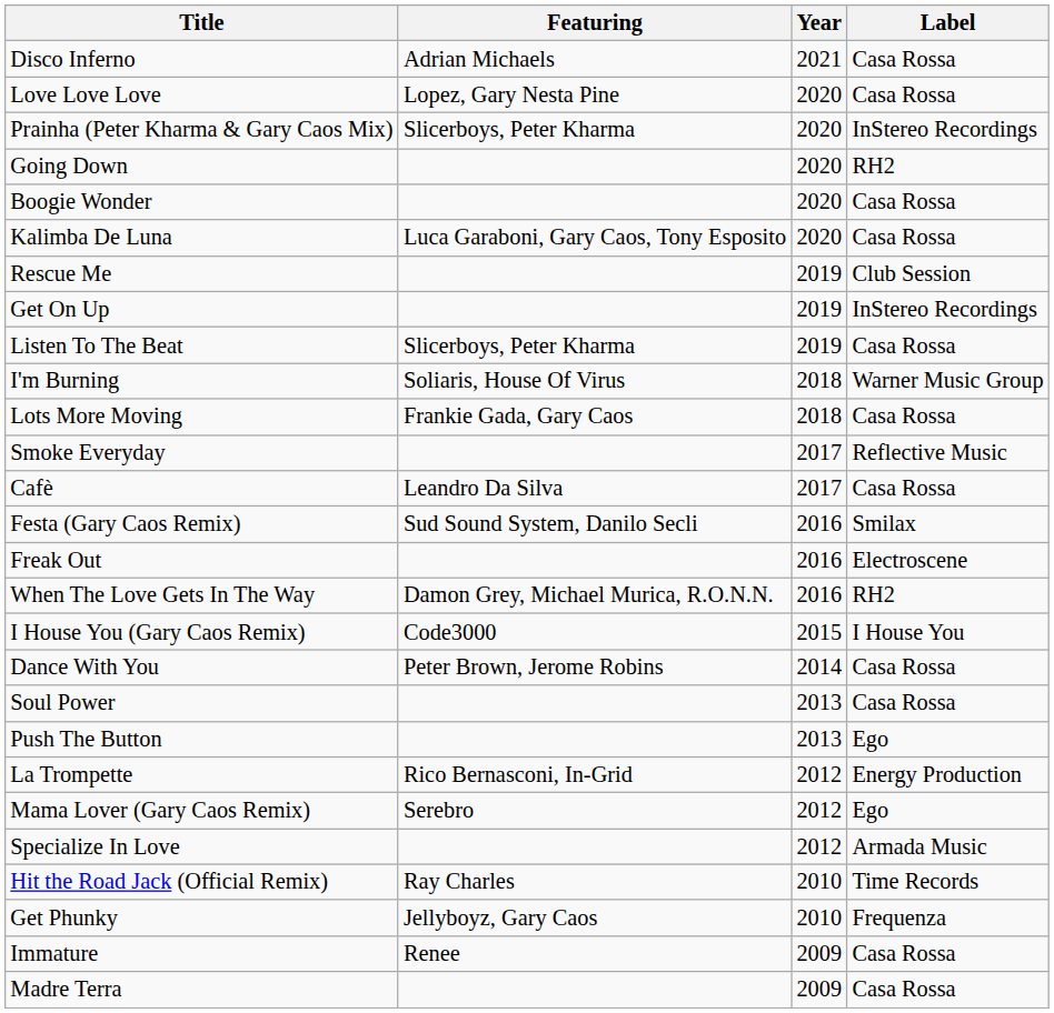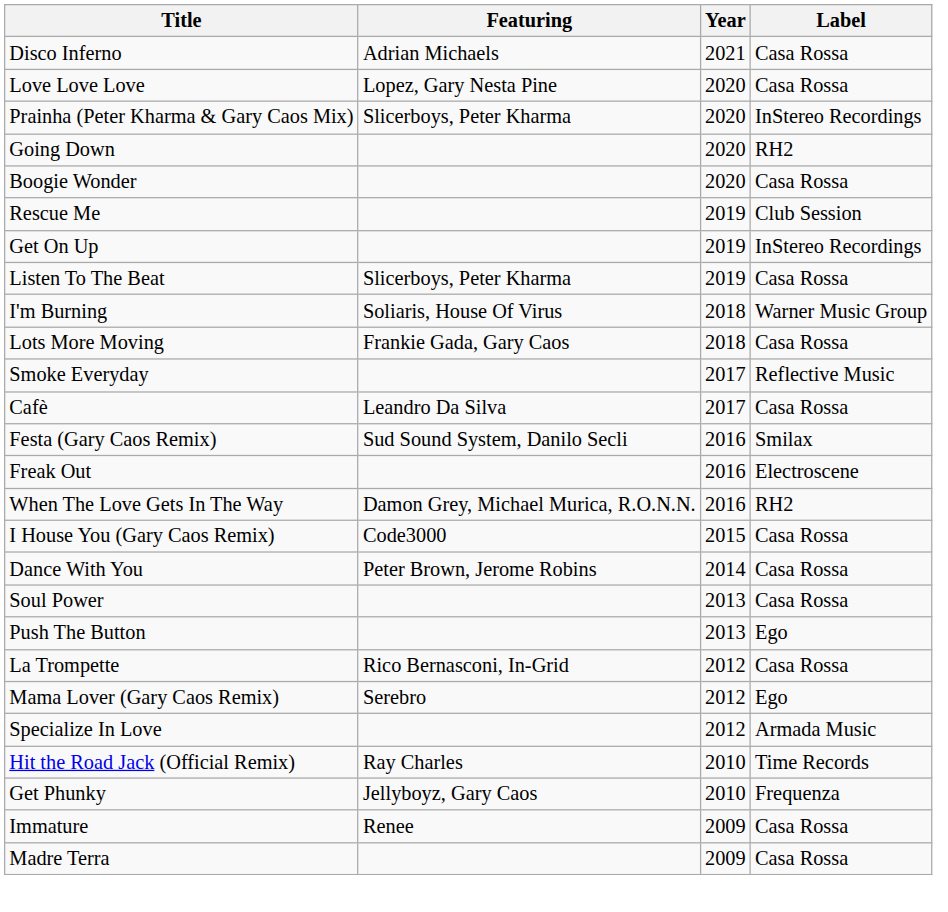- row: Kalimba De Luna | Luca Garaboni, Gary Caos, Tony Esposito | 2020 | Casa Rossa
I House You (Gary Caos Remix) | Label: I House You -> Casa Rossa
La Trompette | Label: Energy Production -> Casa Rossa
